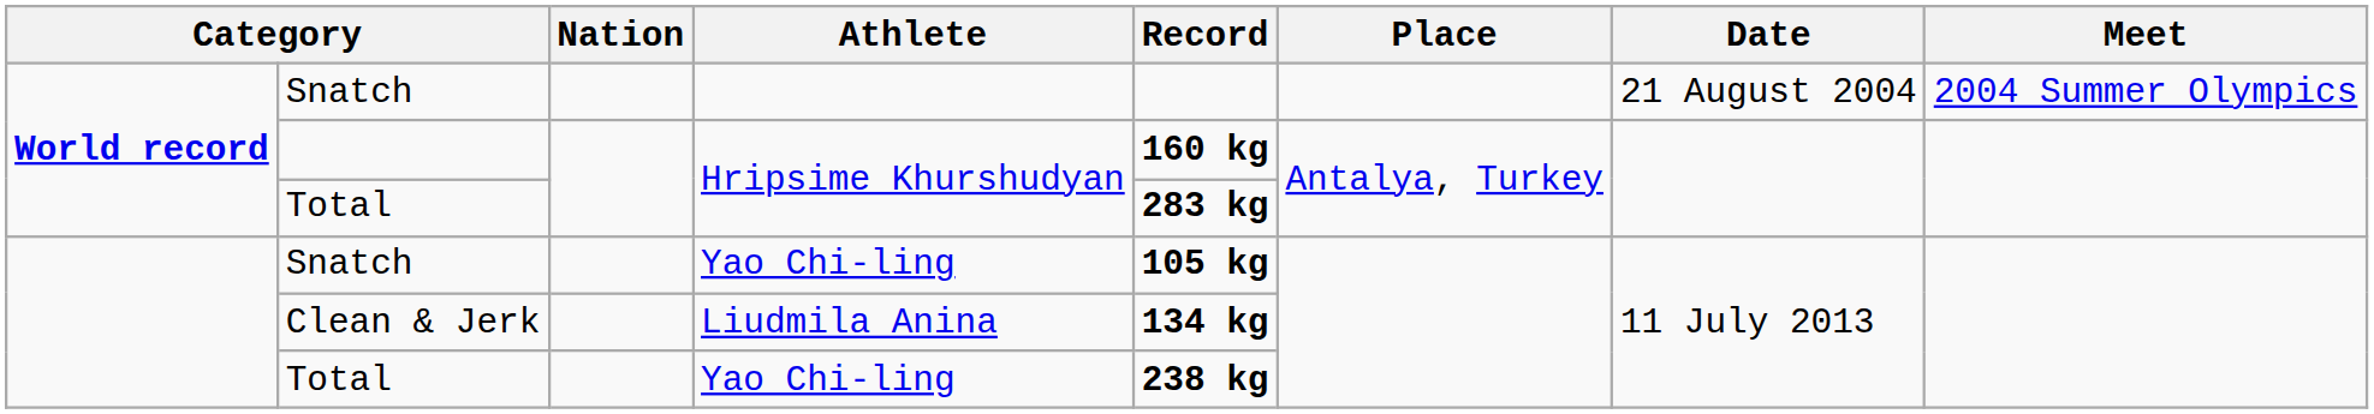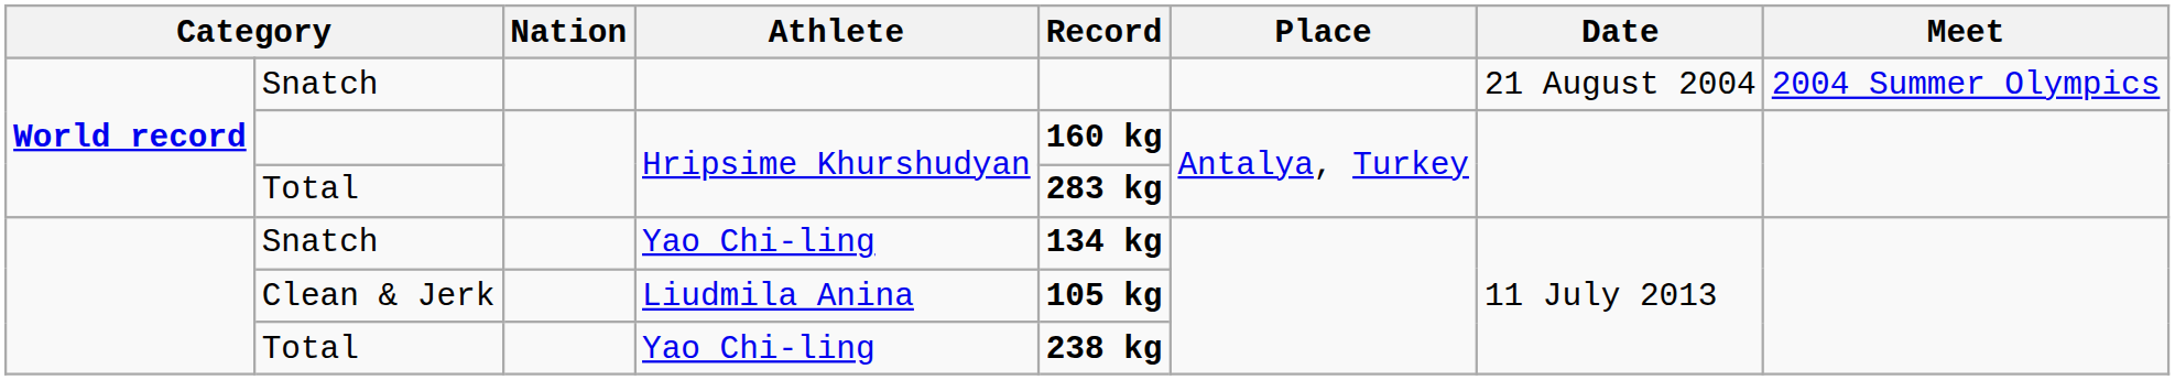Snatch / Yao Chi-ling | Record: 105 kg -> 134 kg
Clean & Jerk | Record: 134 kg -> 105 kg
